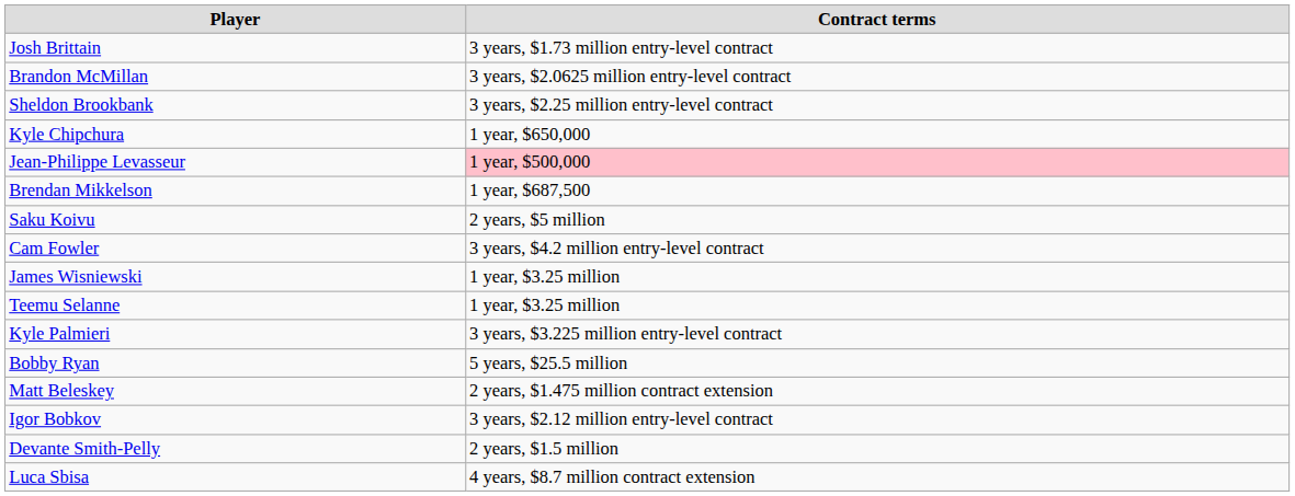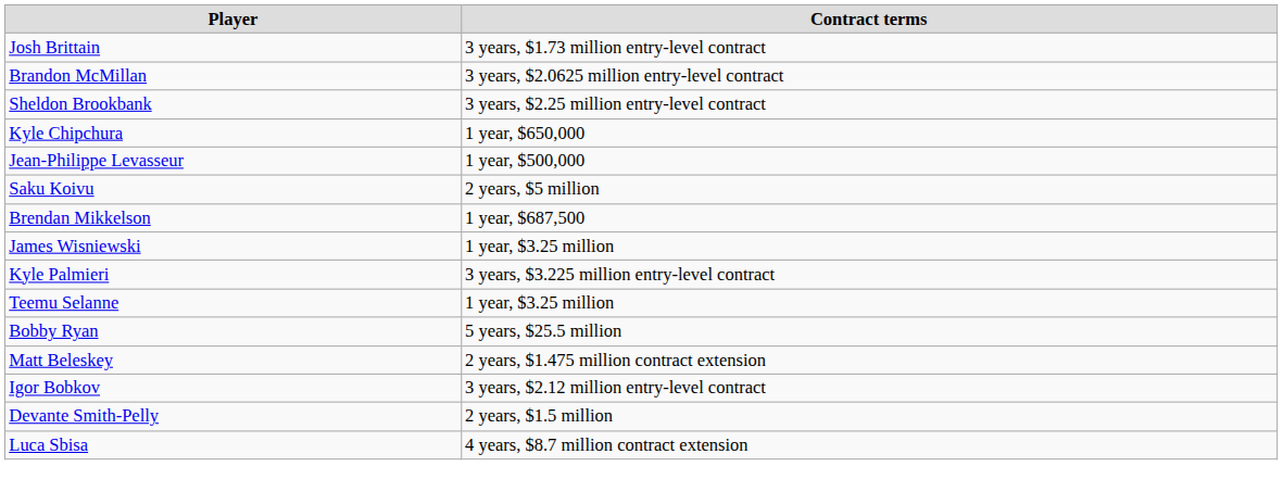Jean-Philippe Levasseur | Contract terms: pink background -> no background
rows swapped: Saku Koivu <-> Brendan Mikkelson
- row: Cam Fowler | 3 years, $4.2 million entry-level contract
rows swapped: Kyle Palmieri <-> Teemu Selanne
